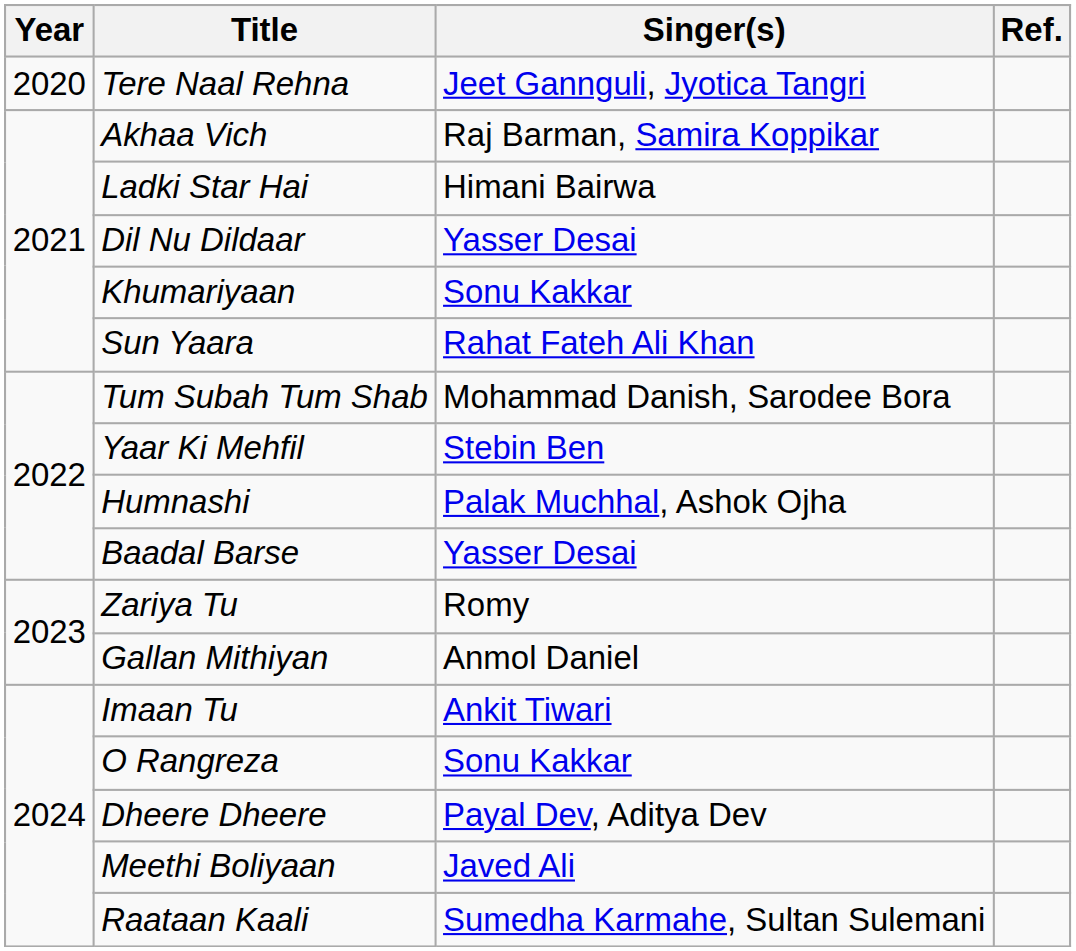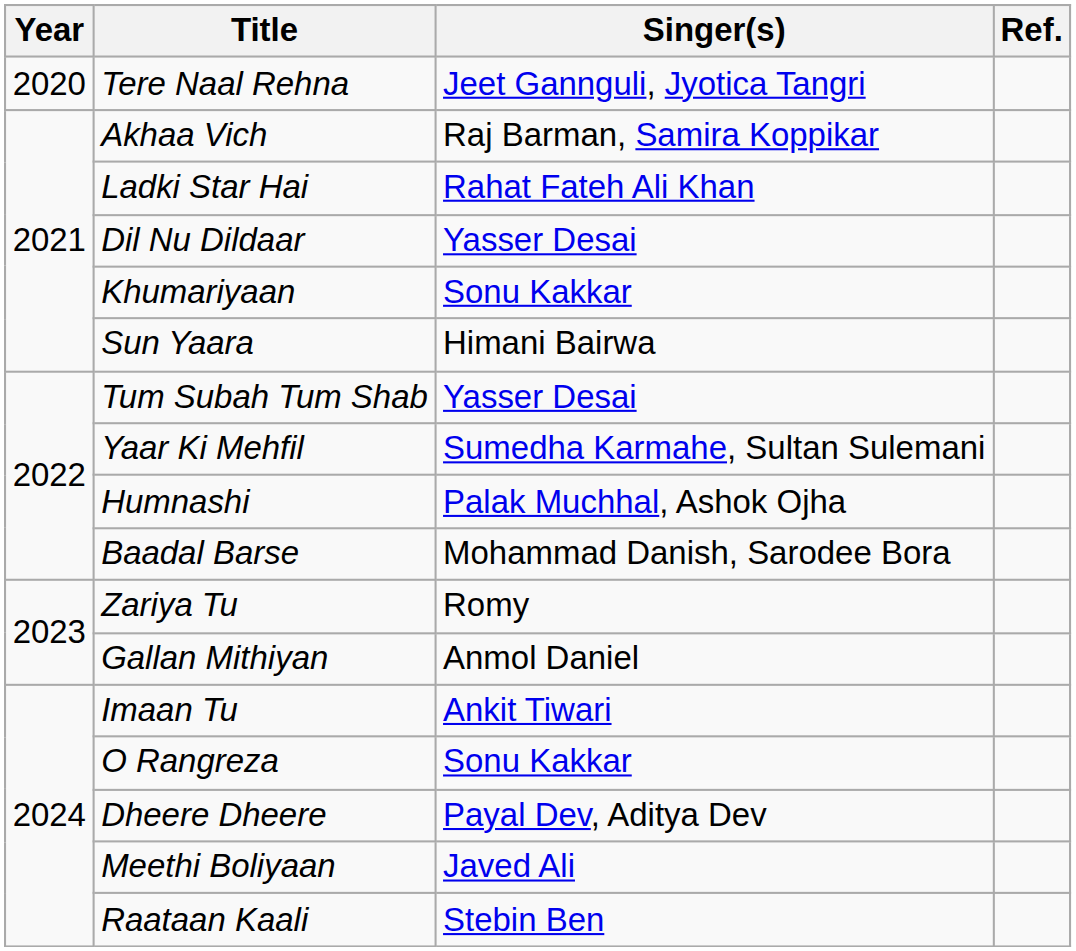Ladki Star Hai | Singer(s): Himani Bairwa -> Rahat Fateh Ali Khan
Sun Yaara | Singer(s): Rahat Fateh Ali Khan -> Himani Bairwa
Tum Subah Tum Shab | Singer(s): Mohammad Danish, Sarodee Bora -> Yasser Desai
Yaar Ki Mehfil | Singer(s): Stebin Ben -> Sumedha Karmahe, Sultan Sulemani
Baadal Barse | Singer(s): Yasser Desai -> Mohammad Danish, Sarodee Bora
Raataan Kaali | Singer(s): Sumedha Karmahe, Sultan Sulemani -> Stebin Ben
